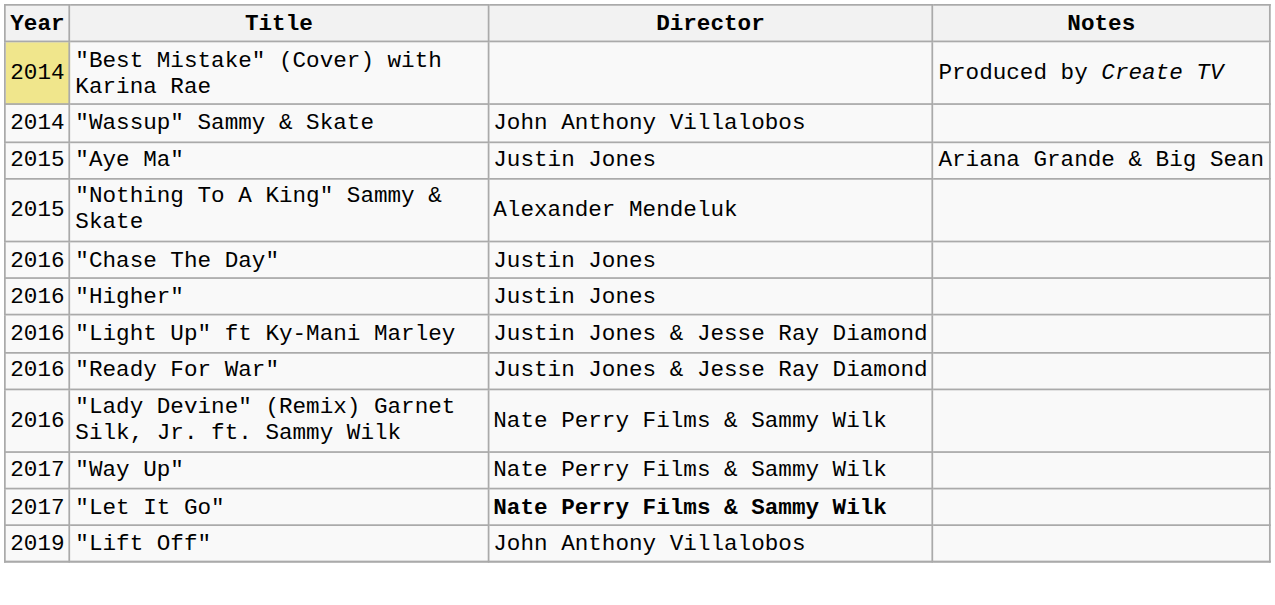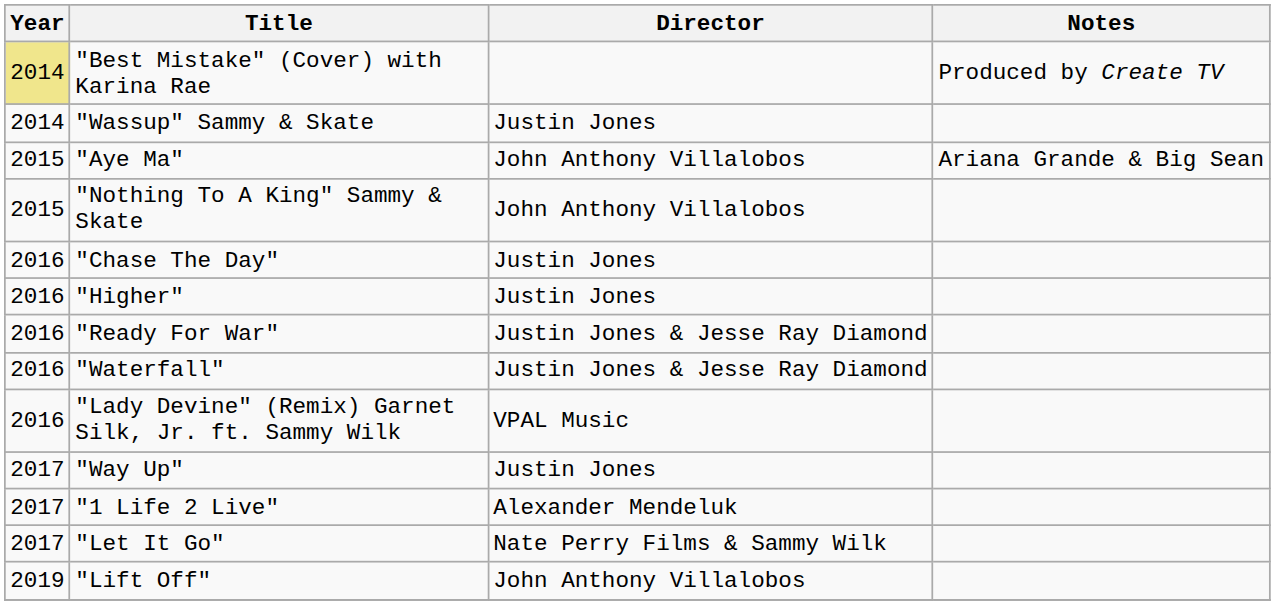"Wassup" Sammy & Skate | Director: John Anthony Villalobos -> Justin Jones
"Aye Ma" | Director: Justin Jones -> John Anthony Villalobos
"Nothing To A King" Sammy & Skate | Director: Alexander Mendeluk -> John Anthony Villalobos
- row: 2016 | "Light Up" ft Ky-Mani Marley | Justin Jones & Jesse Ray Diamond
+ row: 2016 | "Waterfall" | Justin Jones & Jesse Ray Diamond
"Lady Devine" (Remix) Garnet Silk, Jr. ft. Sammy Wilk | Director: Nate Perry Films & Sammy Wilk -> VPAL Music
"Way Up" | Director: Nate Perry Films & Sammy Wilk -> Justin Jones
+ row: 2017 | "1 Life 2 Live" | Alexander Mendeluk
"Let It Go" | Director: bold -> normal
